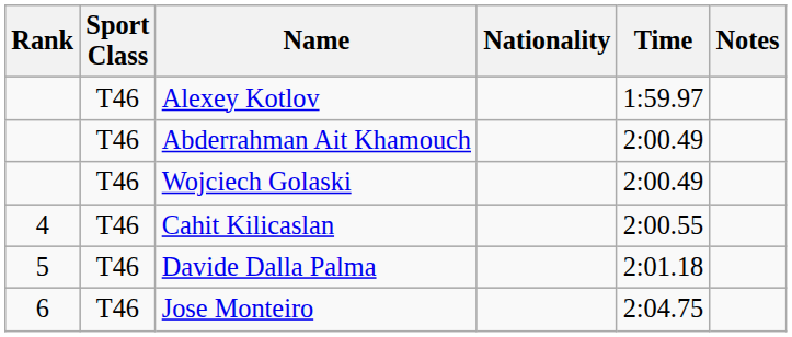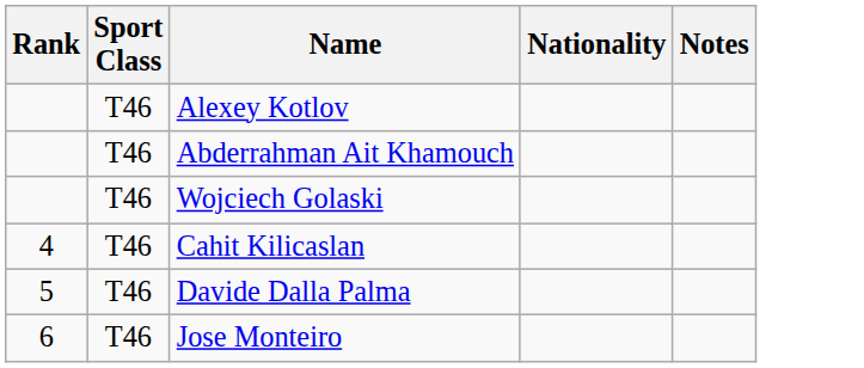- column: Time | 1:59.97 | 2:00.49 | 2:00.49 | 2:00.55 | 2:01.18 | 2:04.75
